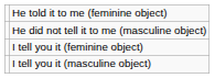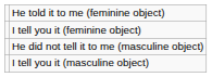rows swapped: He did not tell it to me (masculine object) <-> I tell you it (feminine object)
